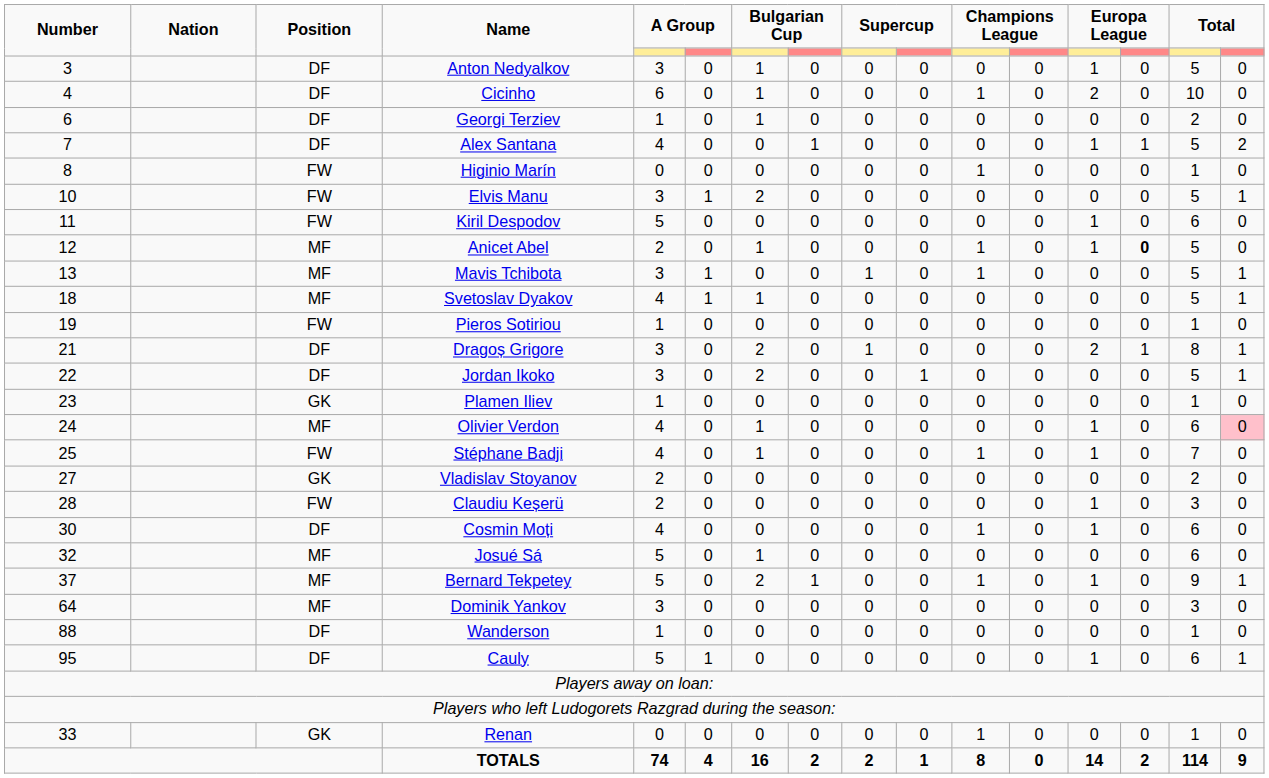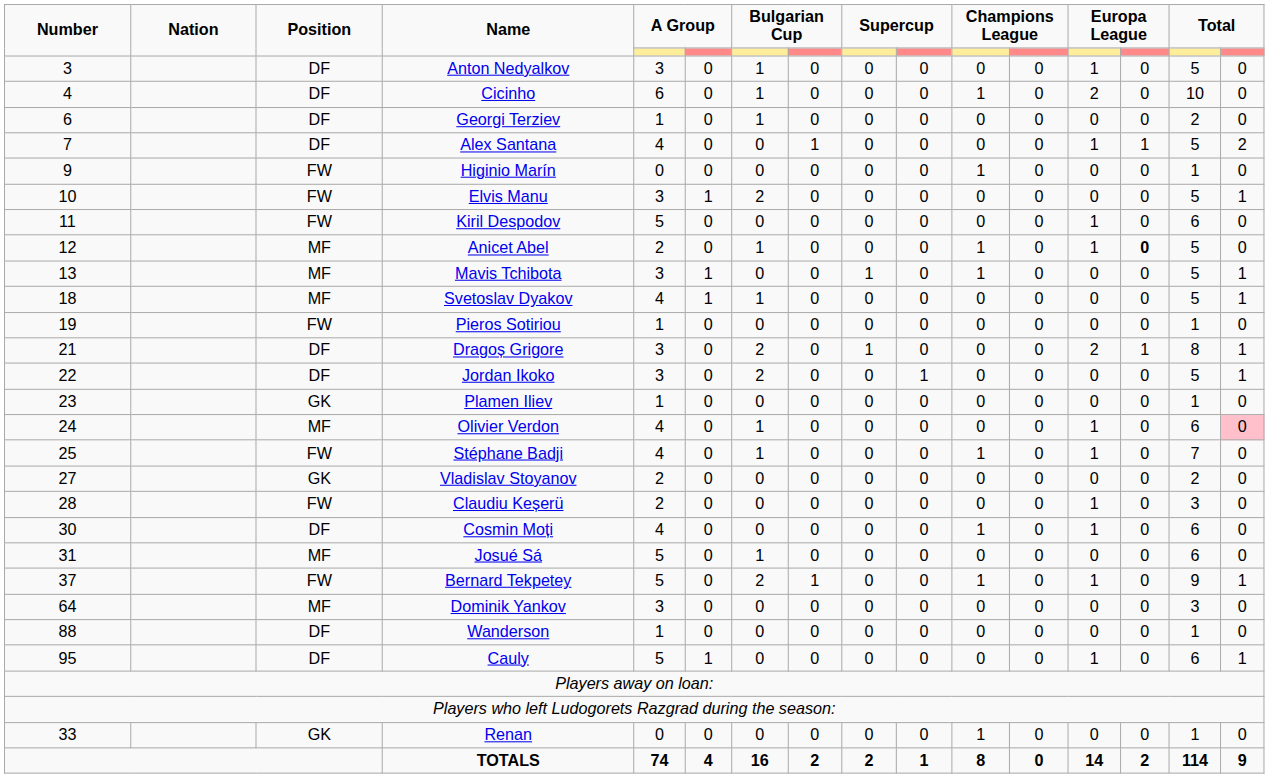Higinio Marín | Number: 8 -> 9
Josué Sá | Number: 32 -> 31
Bernard Tekpetey | Position: MF -> FW
